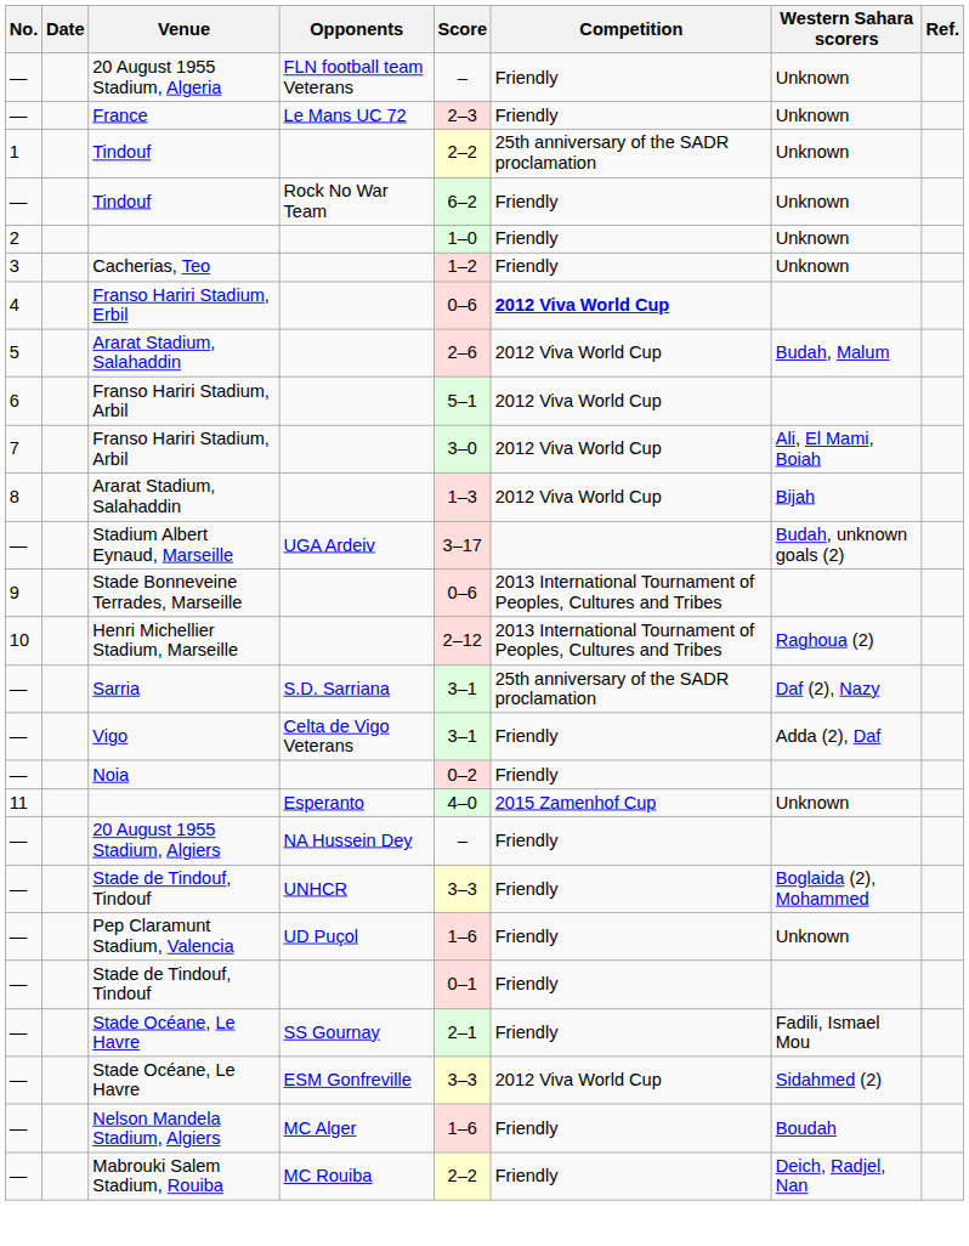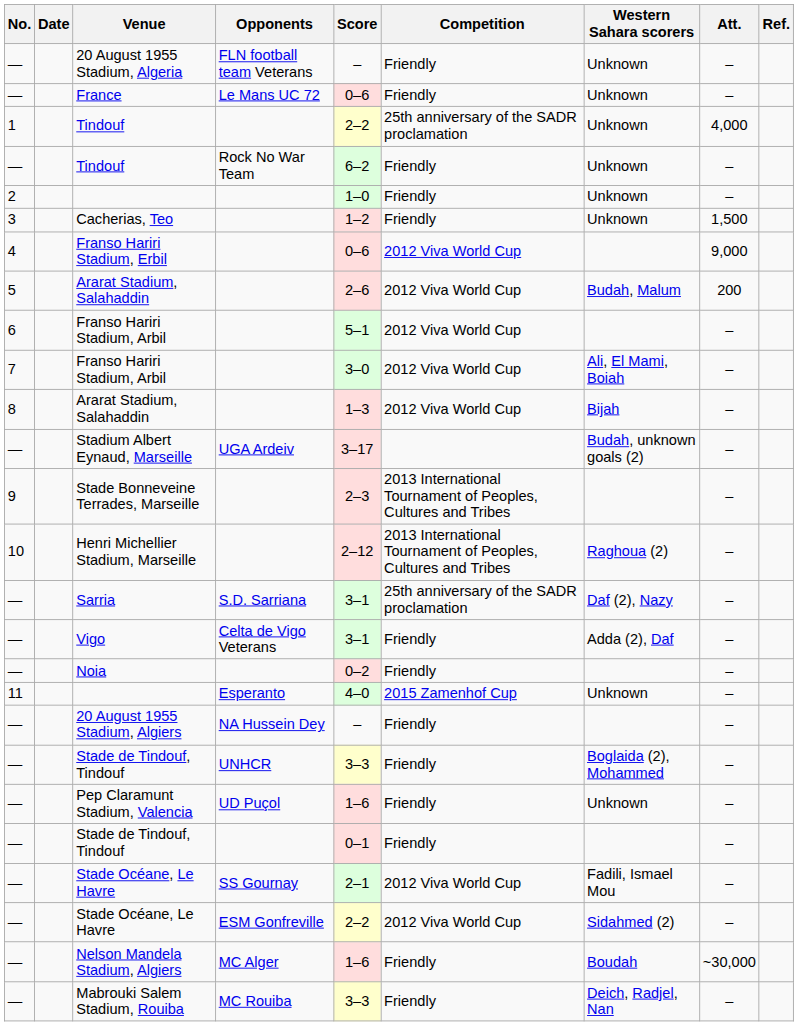+ column: Att. | – | – | 4,000 | – | – | 1,500 | 9,000 | 200 | – | – | – | – | – | – | – | – | – | – | – | – | – | – | – | – | ~30,000 | –
France | Score: 2–3 -> 0–6
Franso Hariri Stadium, Erbil | Competition: bold -> normal
Stade Bonneveine Terrades, Marseille | Score: 0–6 -> 2–3
Stade Océane, Le Havre / SS Gournay | Competition: Friendly -> 2012 Viva World Cup
Stade Océane, Le Havre / ESM Gonfreville | Score: 3–3 -> 2–2
Mabrouki Salem Stadium, Rouiba | Score: 2–2 -> 3–3
